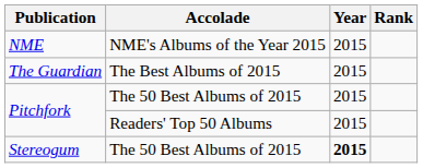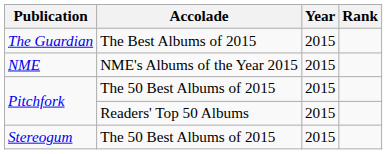rows swapped: The Guardian <-> NME
Stereogum | Year: bold -> normal
